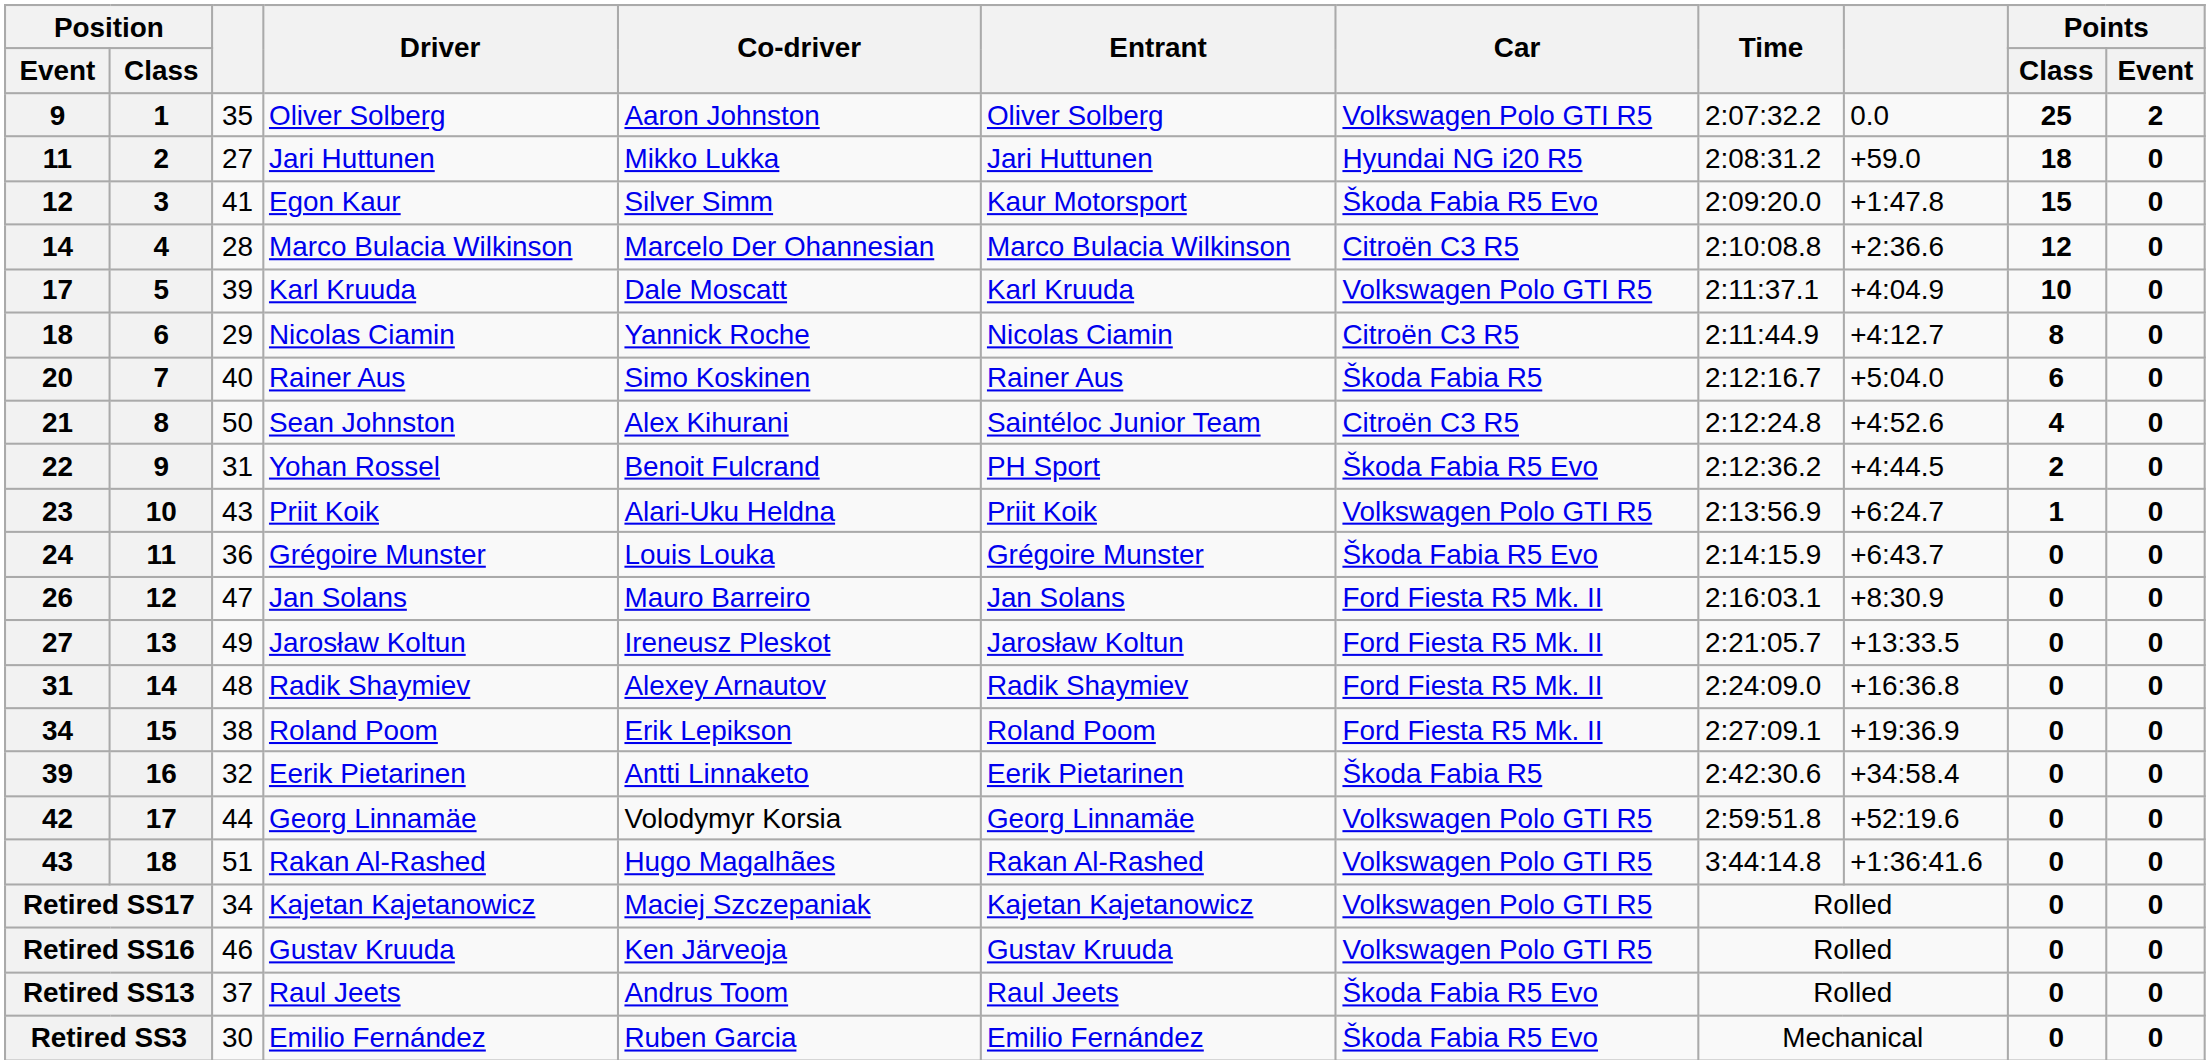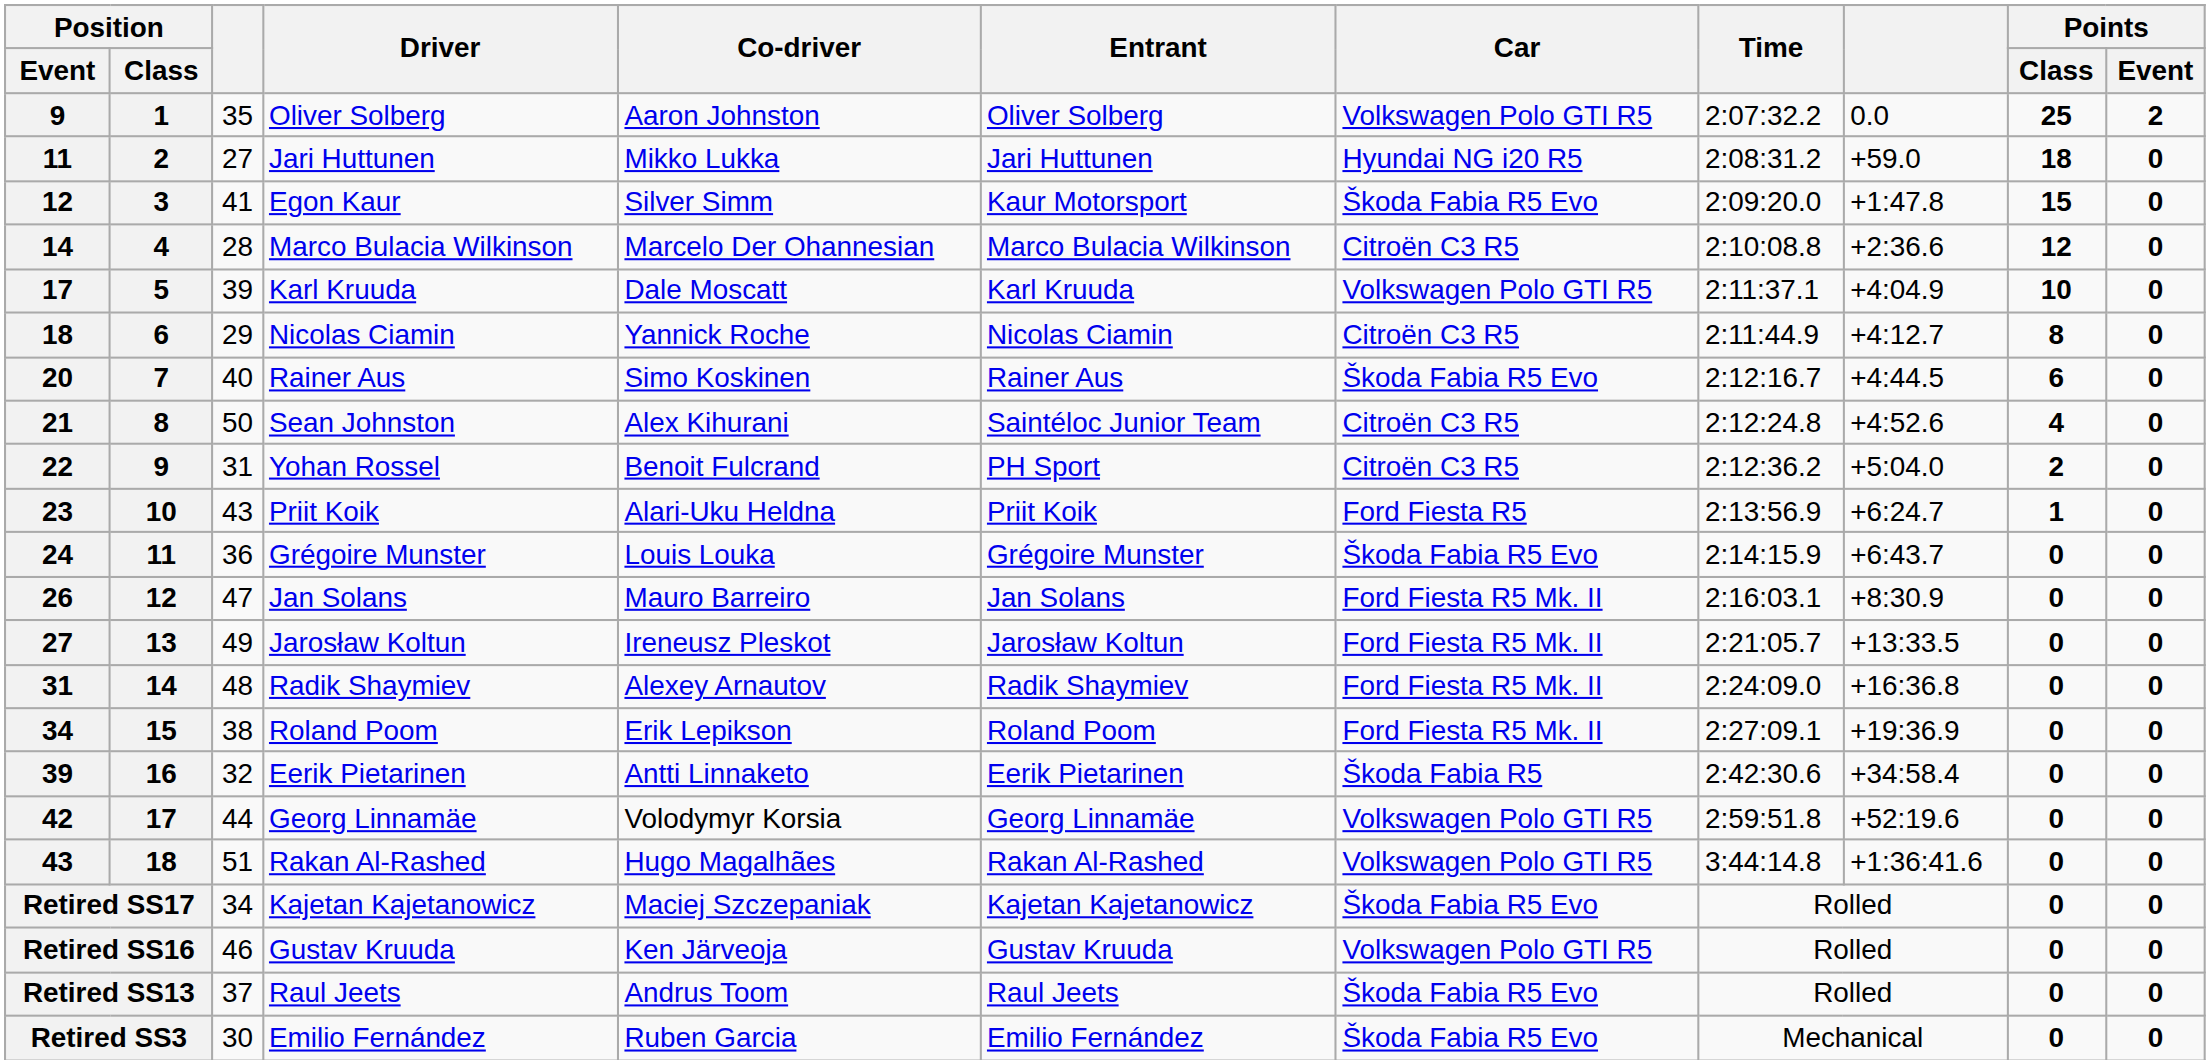20 | Car: Škoda Fabia R5 -> Škoda Fabia R5 Evo
20 | column 9: +5:04.0 -> +4:44.5
22 | Car: Škoda Fabia R5 Evo -> Citroën C3 R5
22 | column 9: +4:44.5 -> +5:04.0
23 | Car: Volkswagen Polo GTI R5 -> Ford Fiesta R5
Retired SS17 | Car: Volkswagen Polo GTI R5 -> Škoda Fabia R5 Evo
